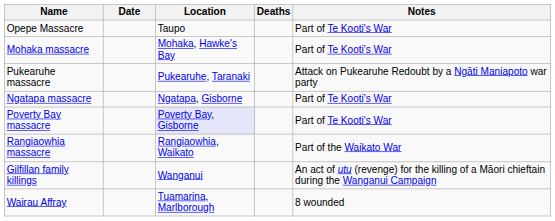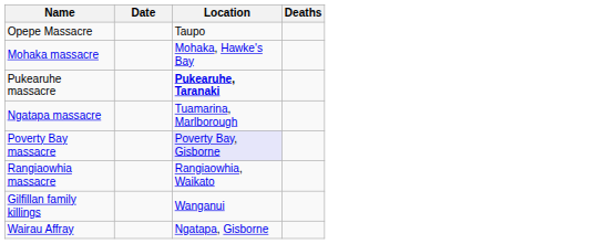- column: Notes | Part of Te Kooti's War | Part of Te Kooti's War | Attack on Pukearuhe Redoubt by a Ngāti Maniapoto war party | Part of Te Kooti's War | Part of Te Kooti's War | Part of the Waikato War | An act of utu (revenge) for the killing of a Māori chieftain during the Wanganui Campaign | 8 wounded
Pukearuhe massacre | Location: normal -> bold
Ngatapa massacre | Location: Ngatapa, Gisborne -> Tuamarina, Marlborough
Wairau Affray | Location: Tuamarina, Marlborough -> Ngatapa, Gisborne
